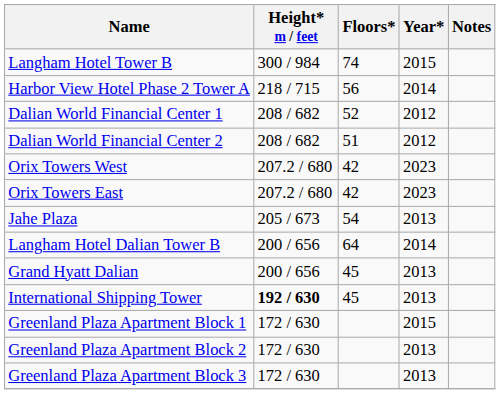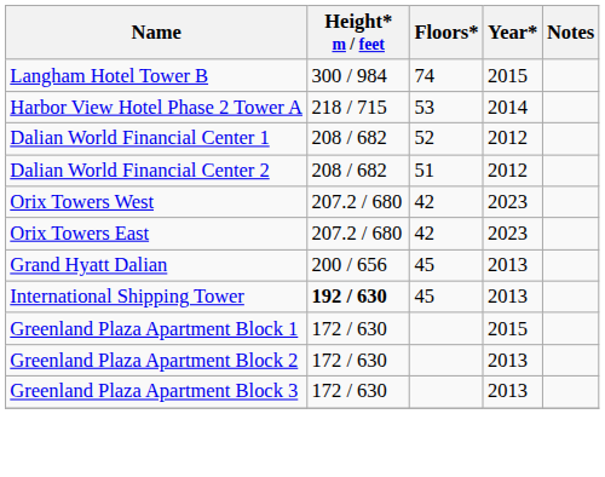Harbor View Hotel Phase 2 Tower A | Floors*: 56 -> 53
- row: Jahe Plaza | 205 / 673 | 54 | 2013
- row: Langham Hotel Dalian Tower B | 200 / 656 | 64 | 2014
